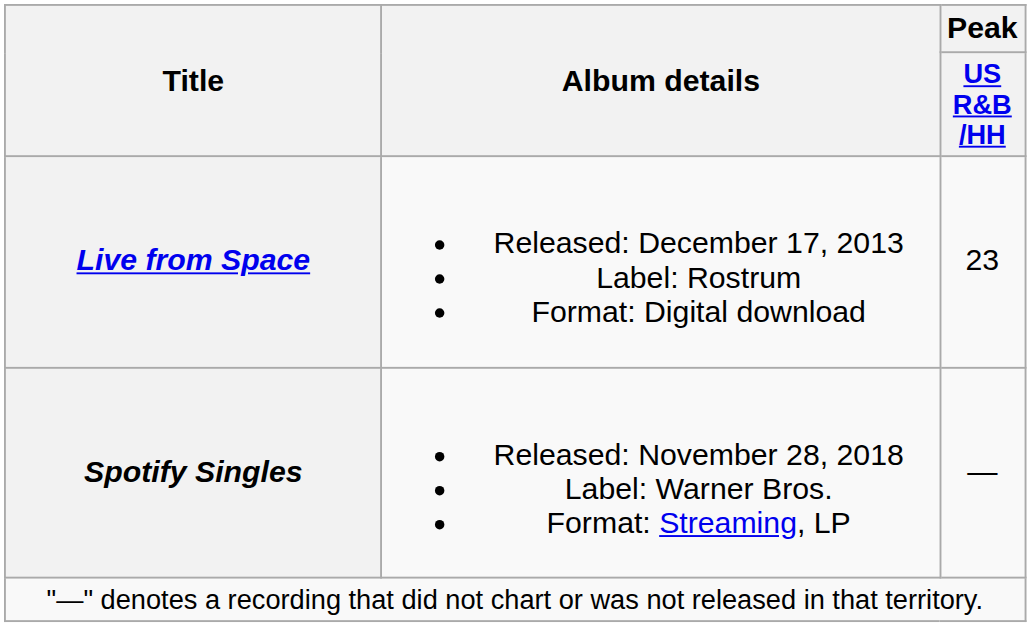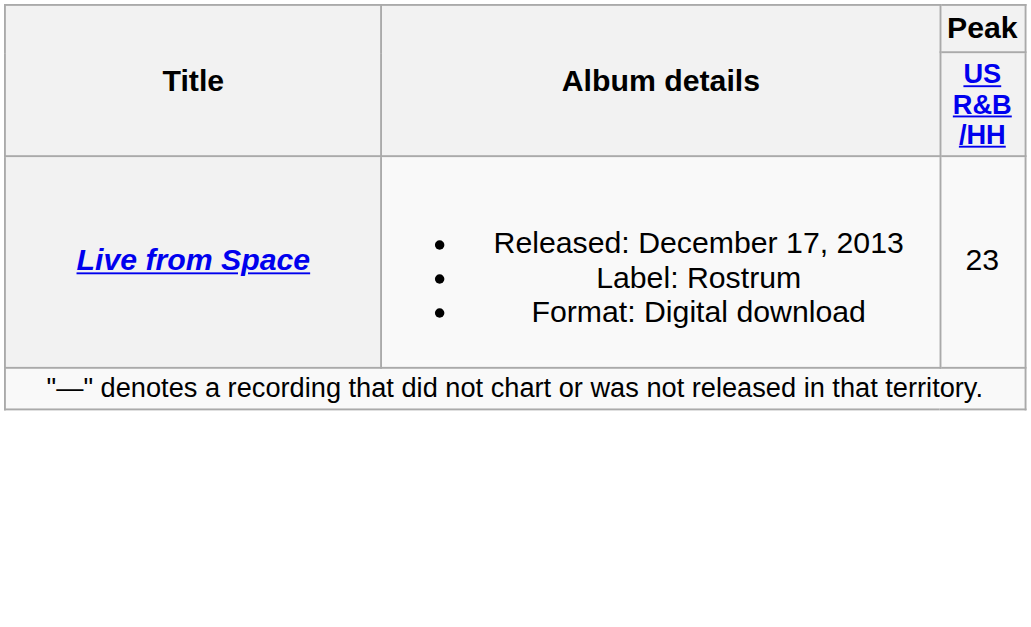- row: Spotify Singles | Released: November 28, 2018 Label: Warner Bros. Format: Streaming, LP | —
